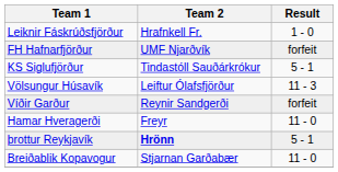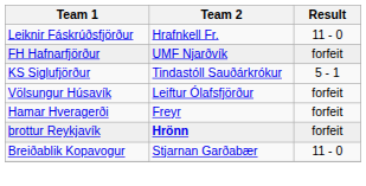Leiknir Fáskrúðsfjörður | Result: 1 - 0 -> 11 - 0
Völsungur Húsavík | Result: 11 - 3 -> forfeit
- row: Víðir Garður | Reynir Sandgerði | forfeit
Hamar Hveragerði | Result: 11 - 0 -> forfeit
þrottur Reykjavík | Result: 5 - 1 -> forfeit
